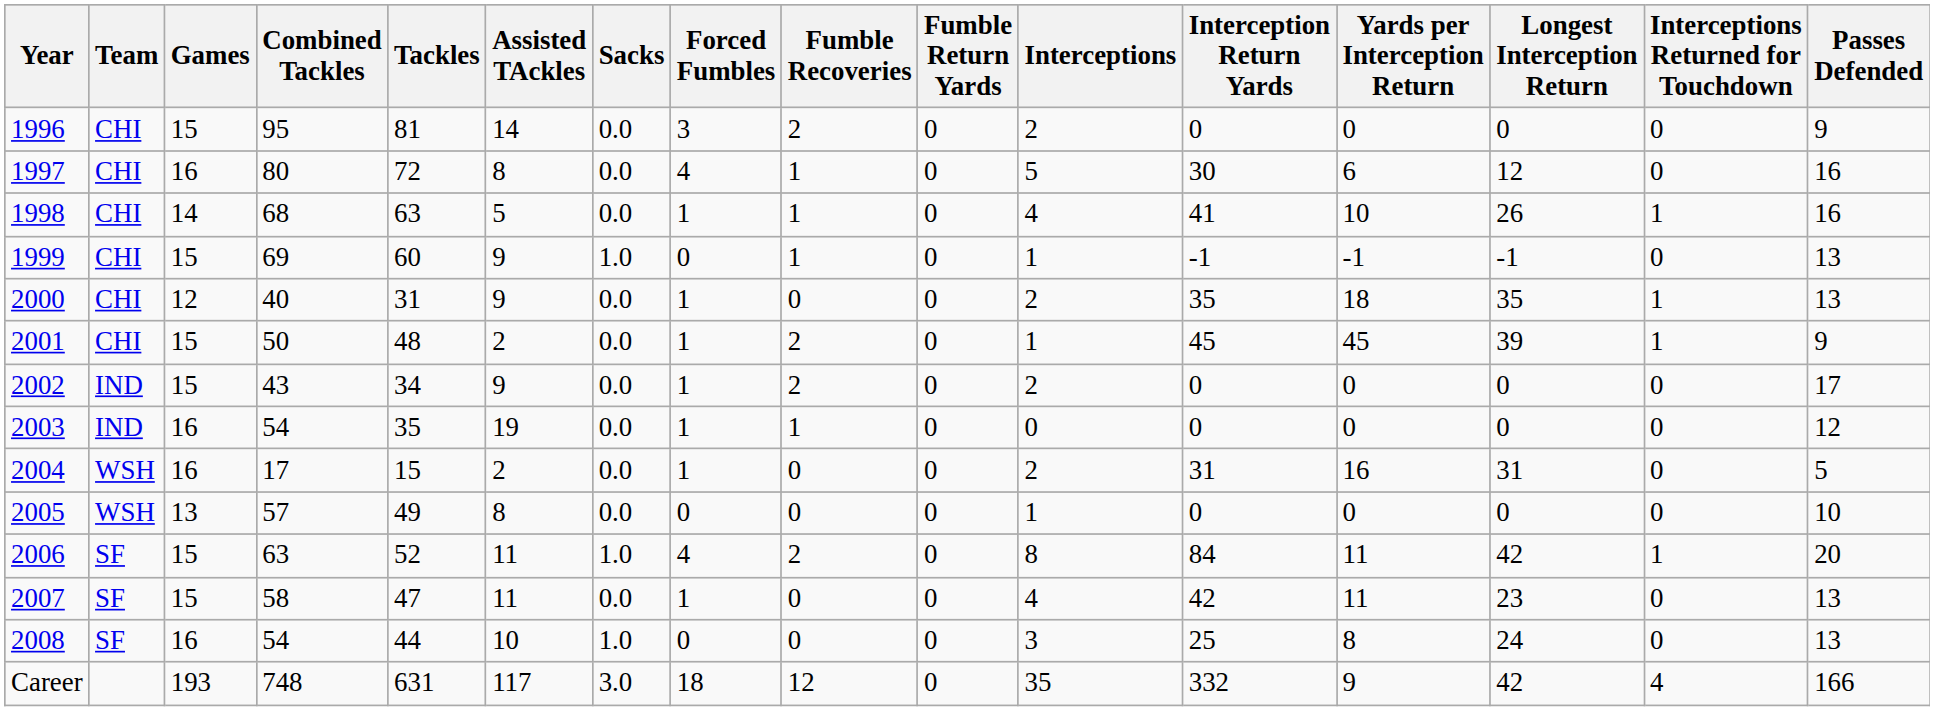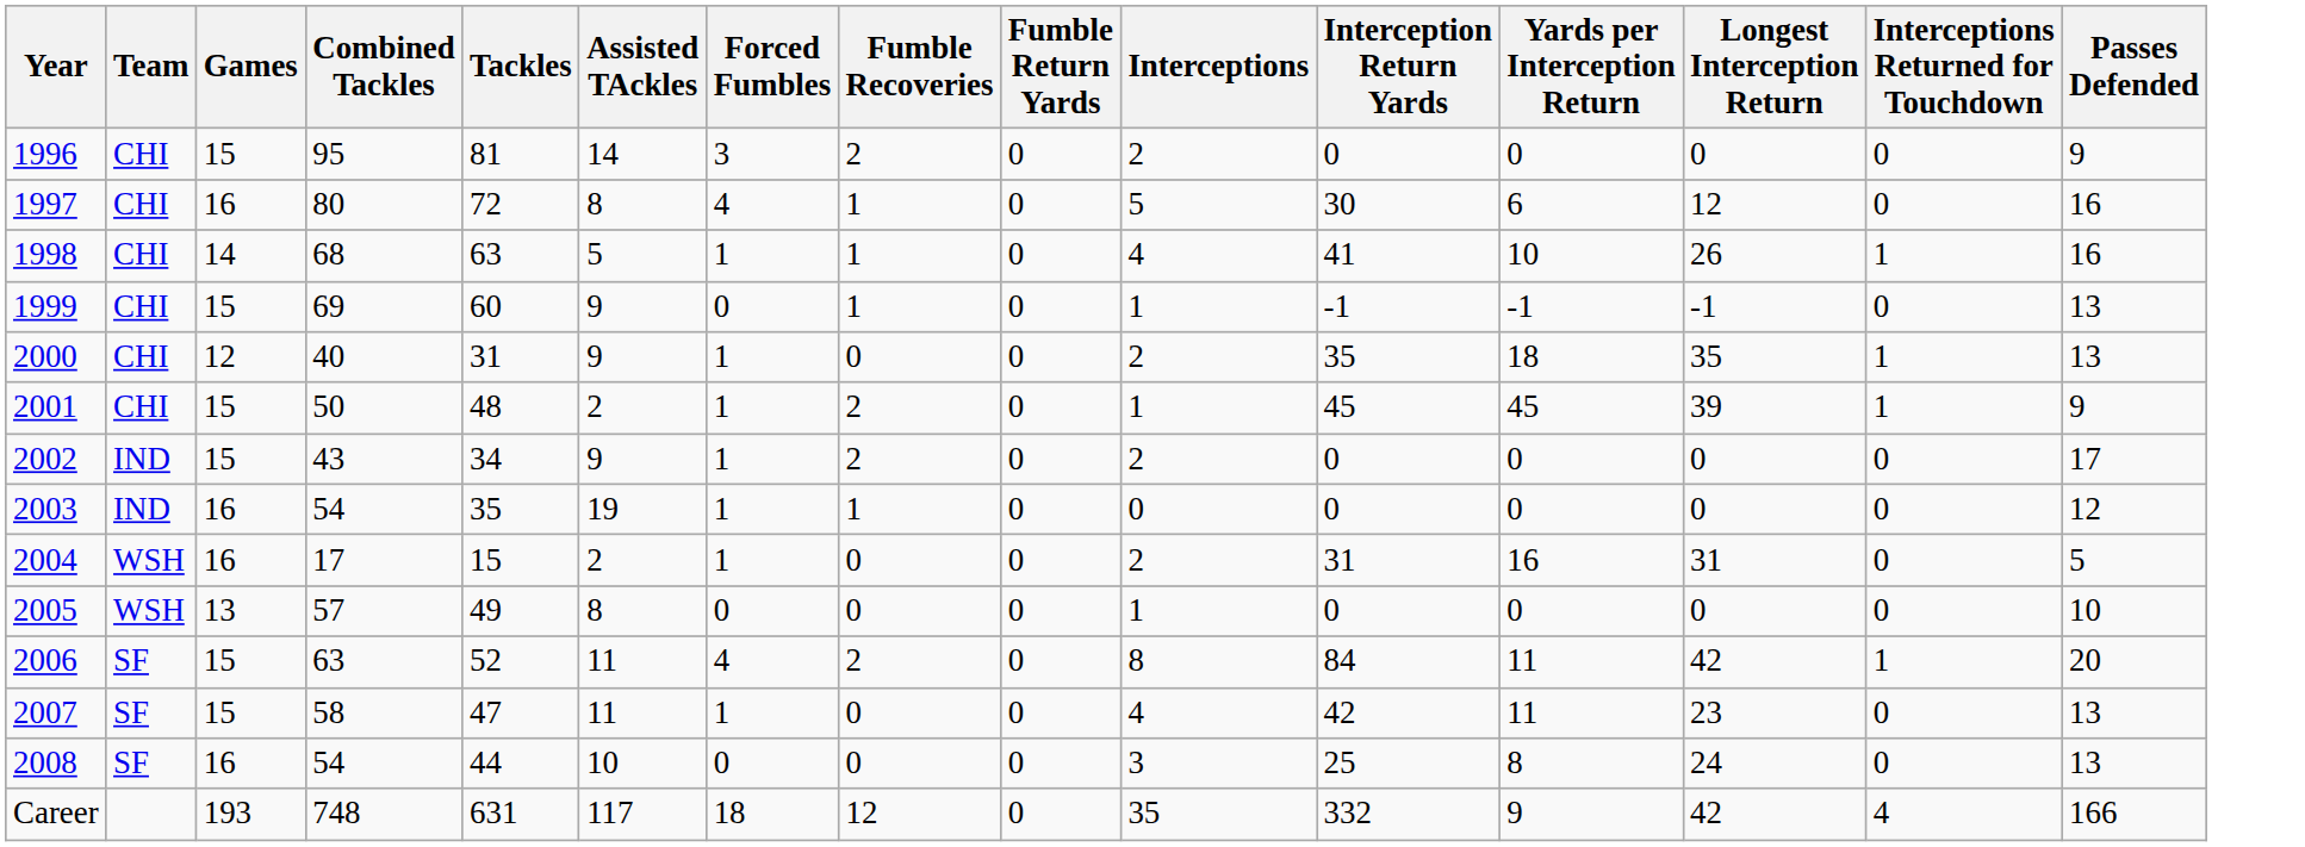- column: Sacks | 0.0 | 0.0 | 0.0 | 1.0 | 0.0 | 0.0 | 0.0 | 0.0 | 0.0 | 0.0 | 1.0 | 0.0 | 1.0 | 3.0
